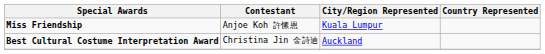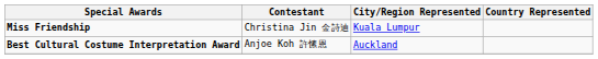Miss Friendship | Contestant: Anjoe Koh 許愫恩 -> Christina Jin 金詩迪
Best Cultural Costume Interpretation Award | Contestant: Christina Jin 金詩迪 -> Anjoe Koh 許愫恩
